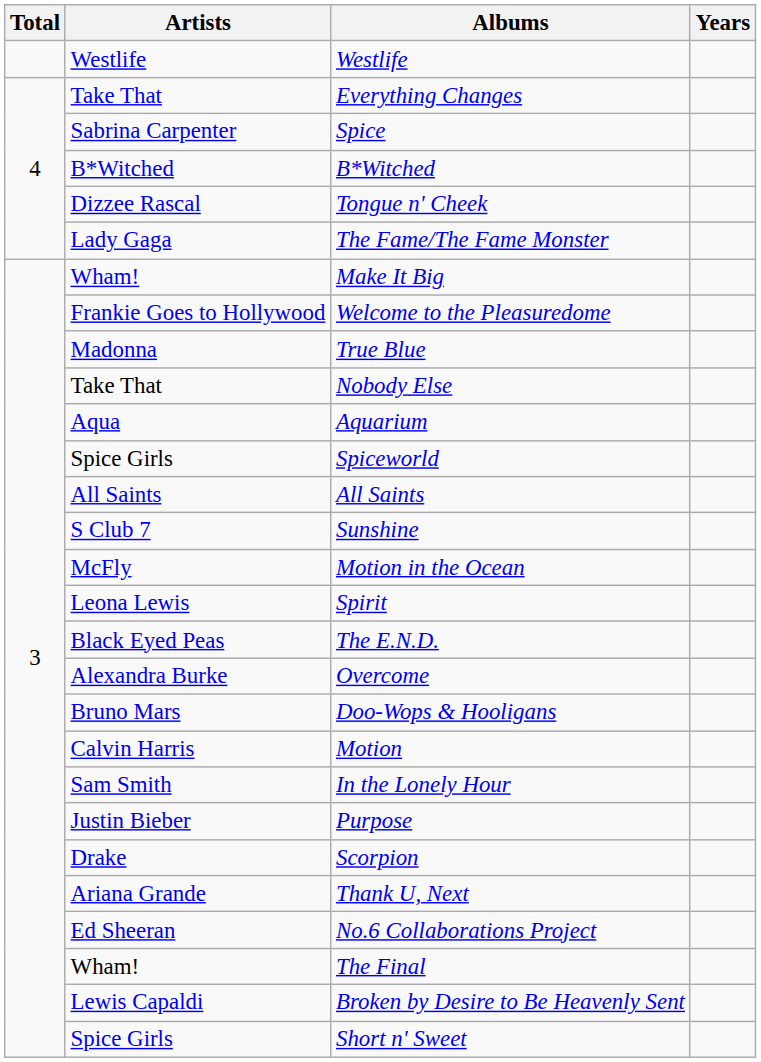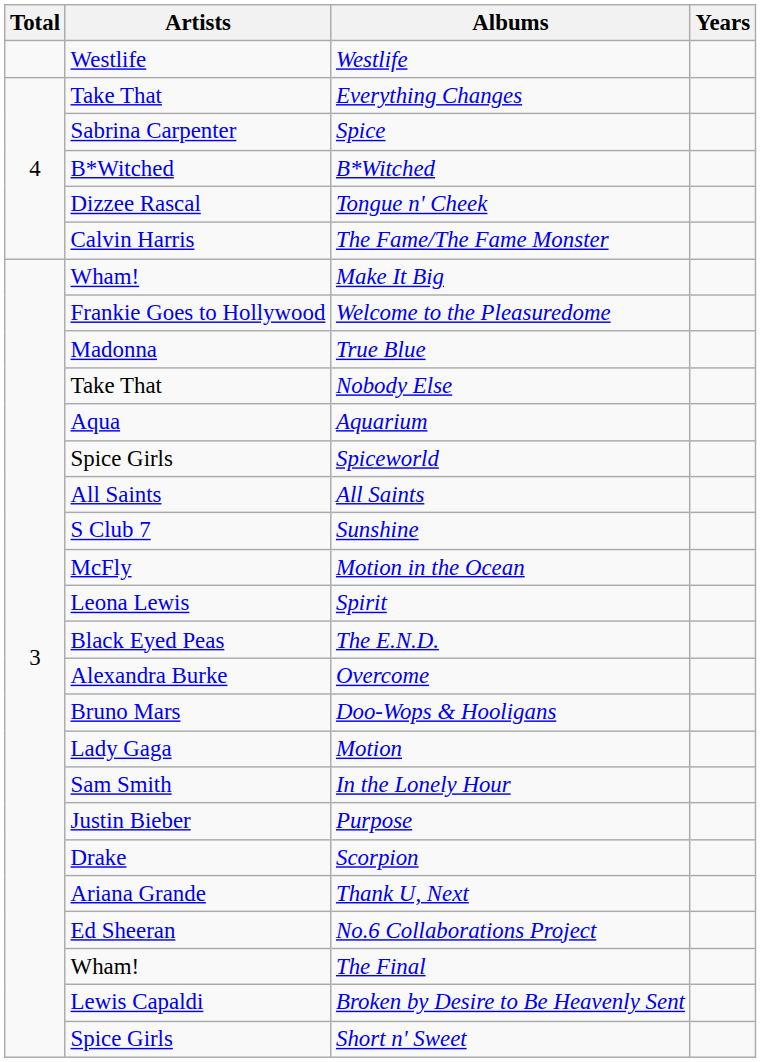The Fame/The Fame Monster | Artists: Lady Gaga -> Calvin Harris
Motion | Artists: Calvin Harris -> Lady Gaga
